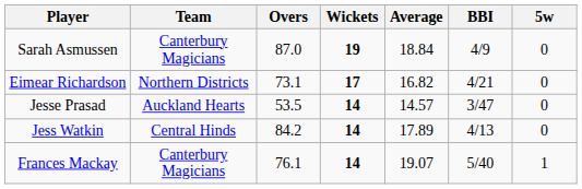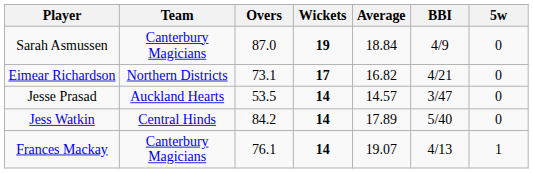Jess Watkin | BBI: 4/13 -> 5/40
Frances Mackay | BBI: 5/40 -> 4/13
